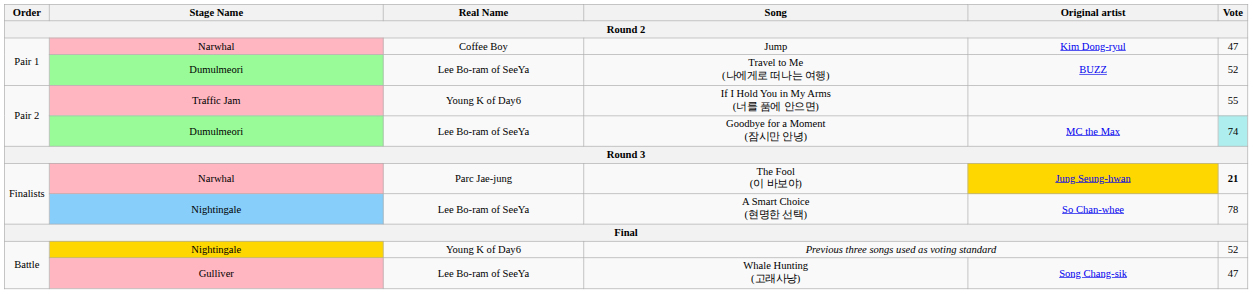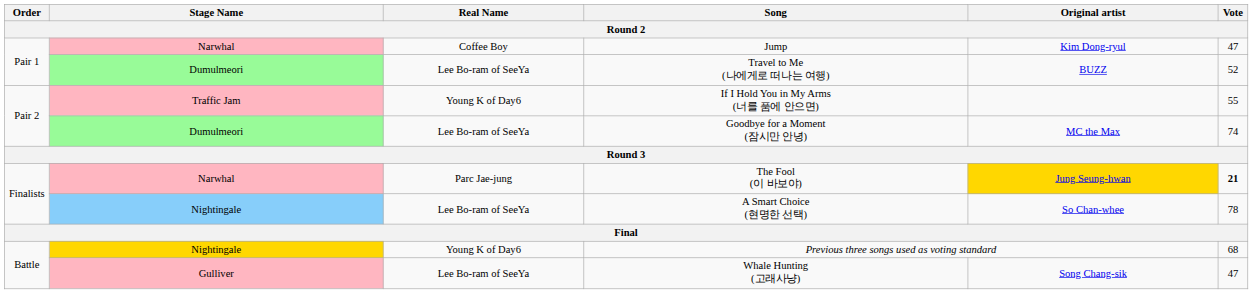Goodbye for a Moment (잠시만 안녕) | Vote: paleturquoise background -> no background
Previous three songs used as voting standard | Vote: 52 -> 68
